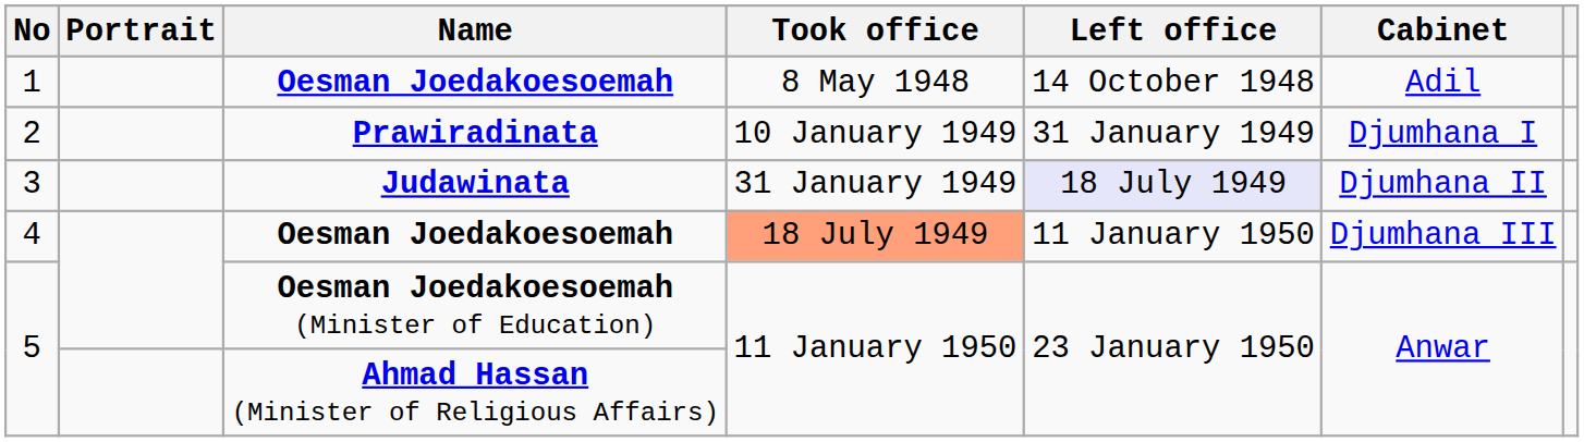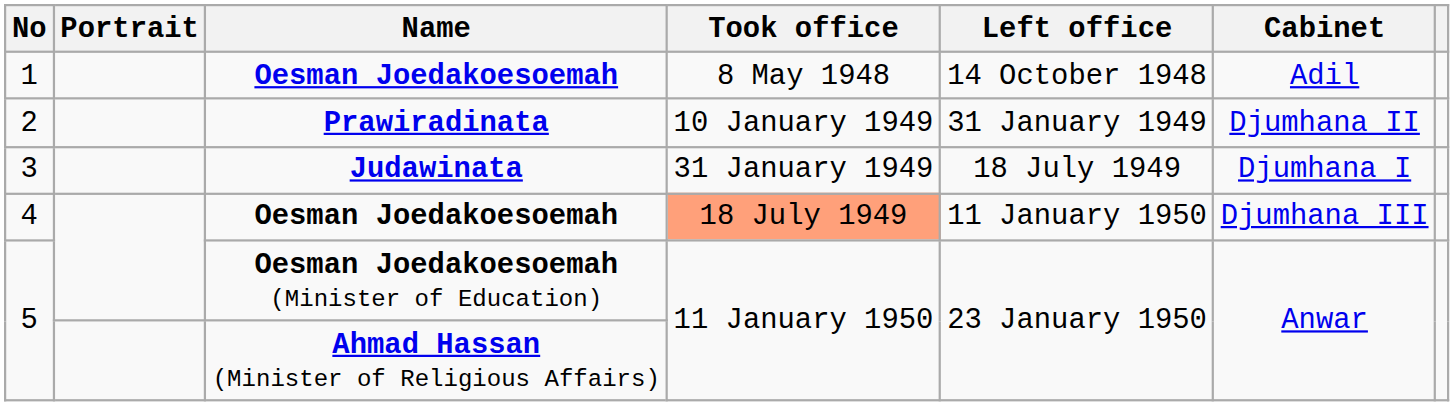2 | Cabinet: Djumhana I -> Djumhana II
3 | Left office: lavender background -> no background
3 | Cabinet: Djumhana II -> Djumhana I
